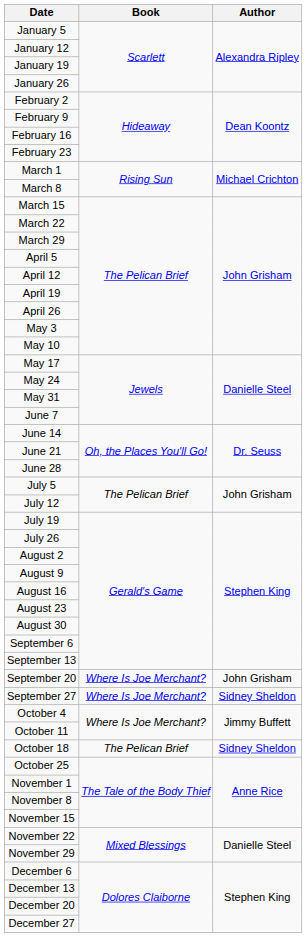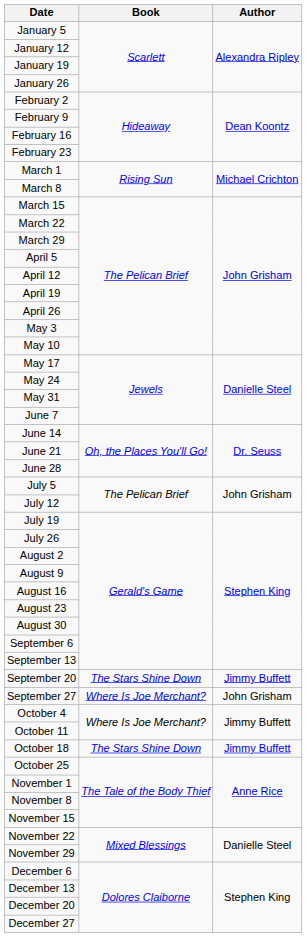September 20 | Book: Where Is Joe Merchant? -> The Stars Shine Down
September 20 | Author: John Grisham -> Jimmy Buffett
September 27 | Author: Sidney Sheldon -> John Grisham
October 18 | Book: The Pelican Brief -> The Stars Shine Down
October 18 | Author: Sidney Sheldon -> Jimmy Buffett
